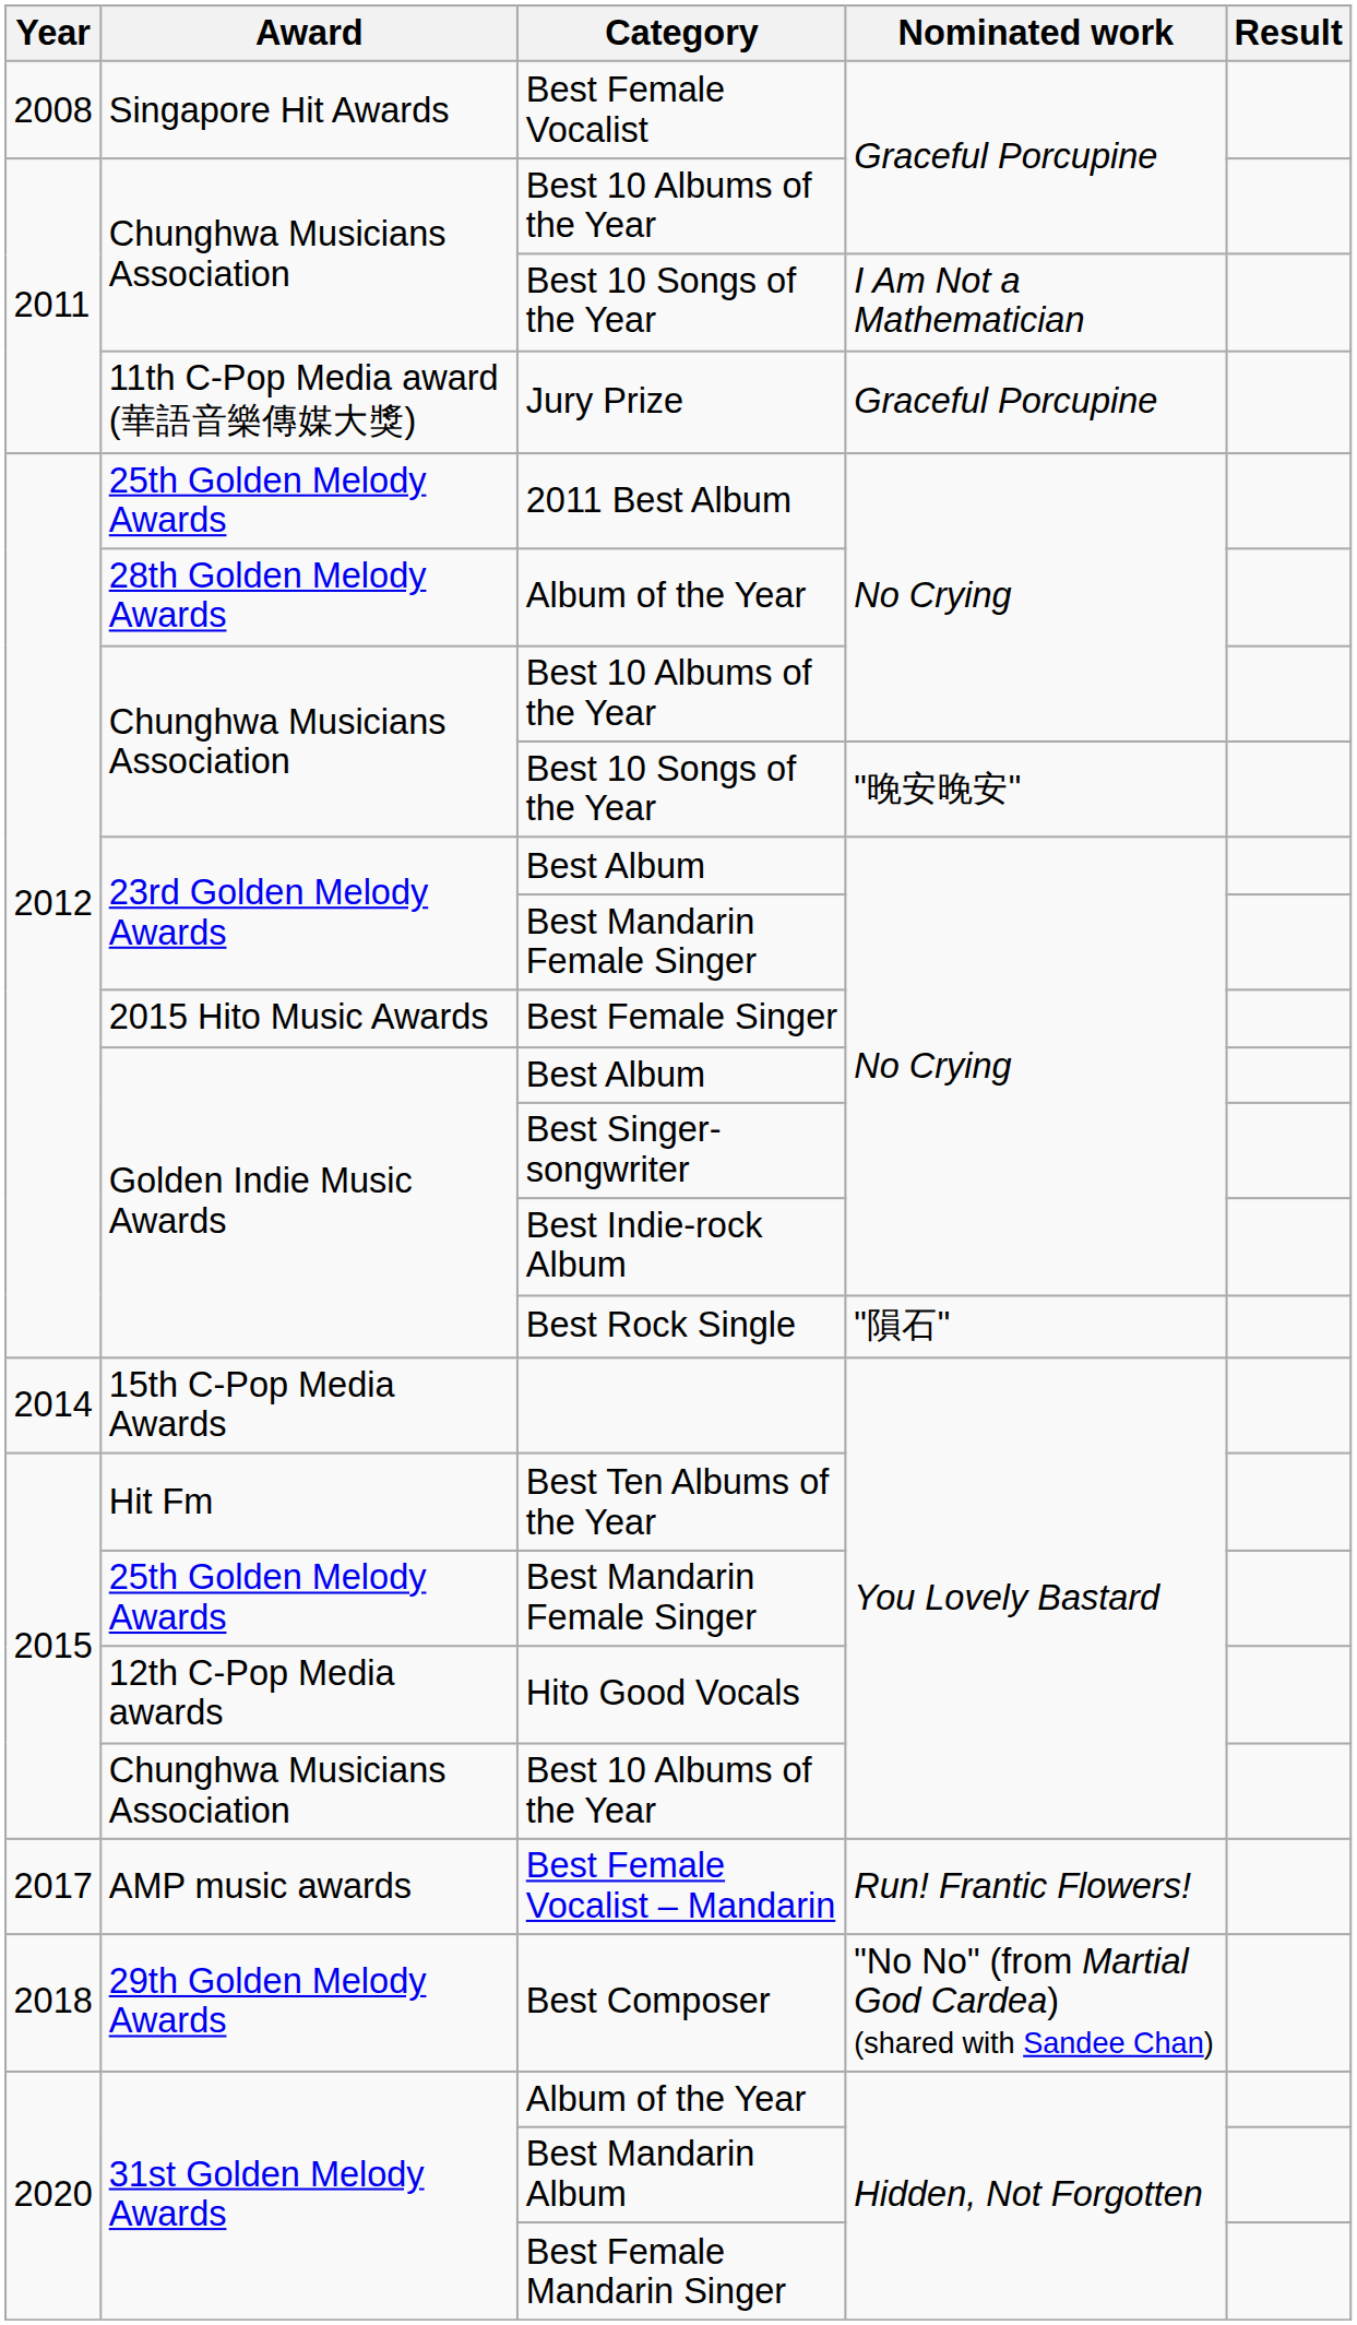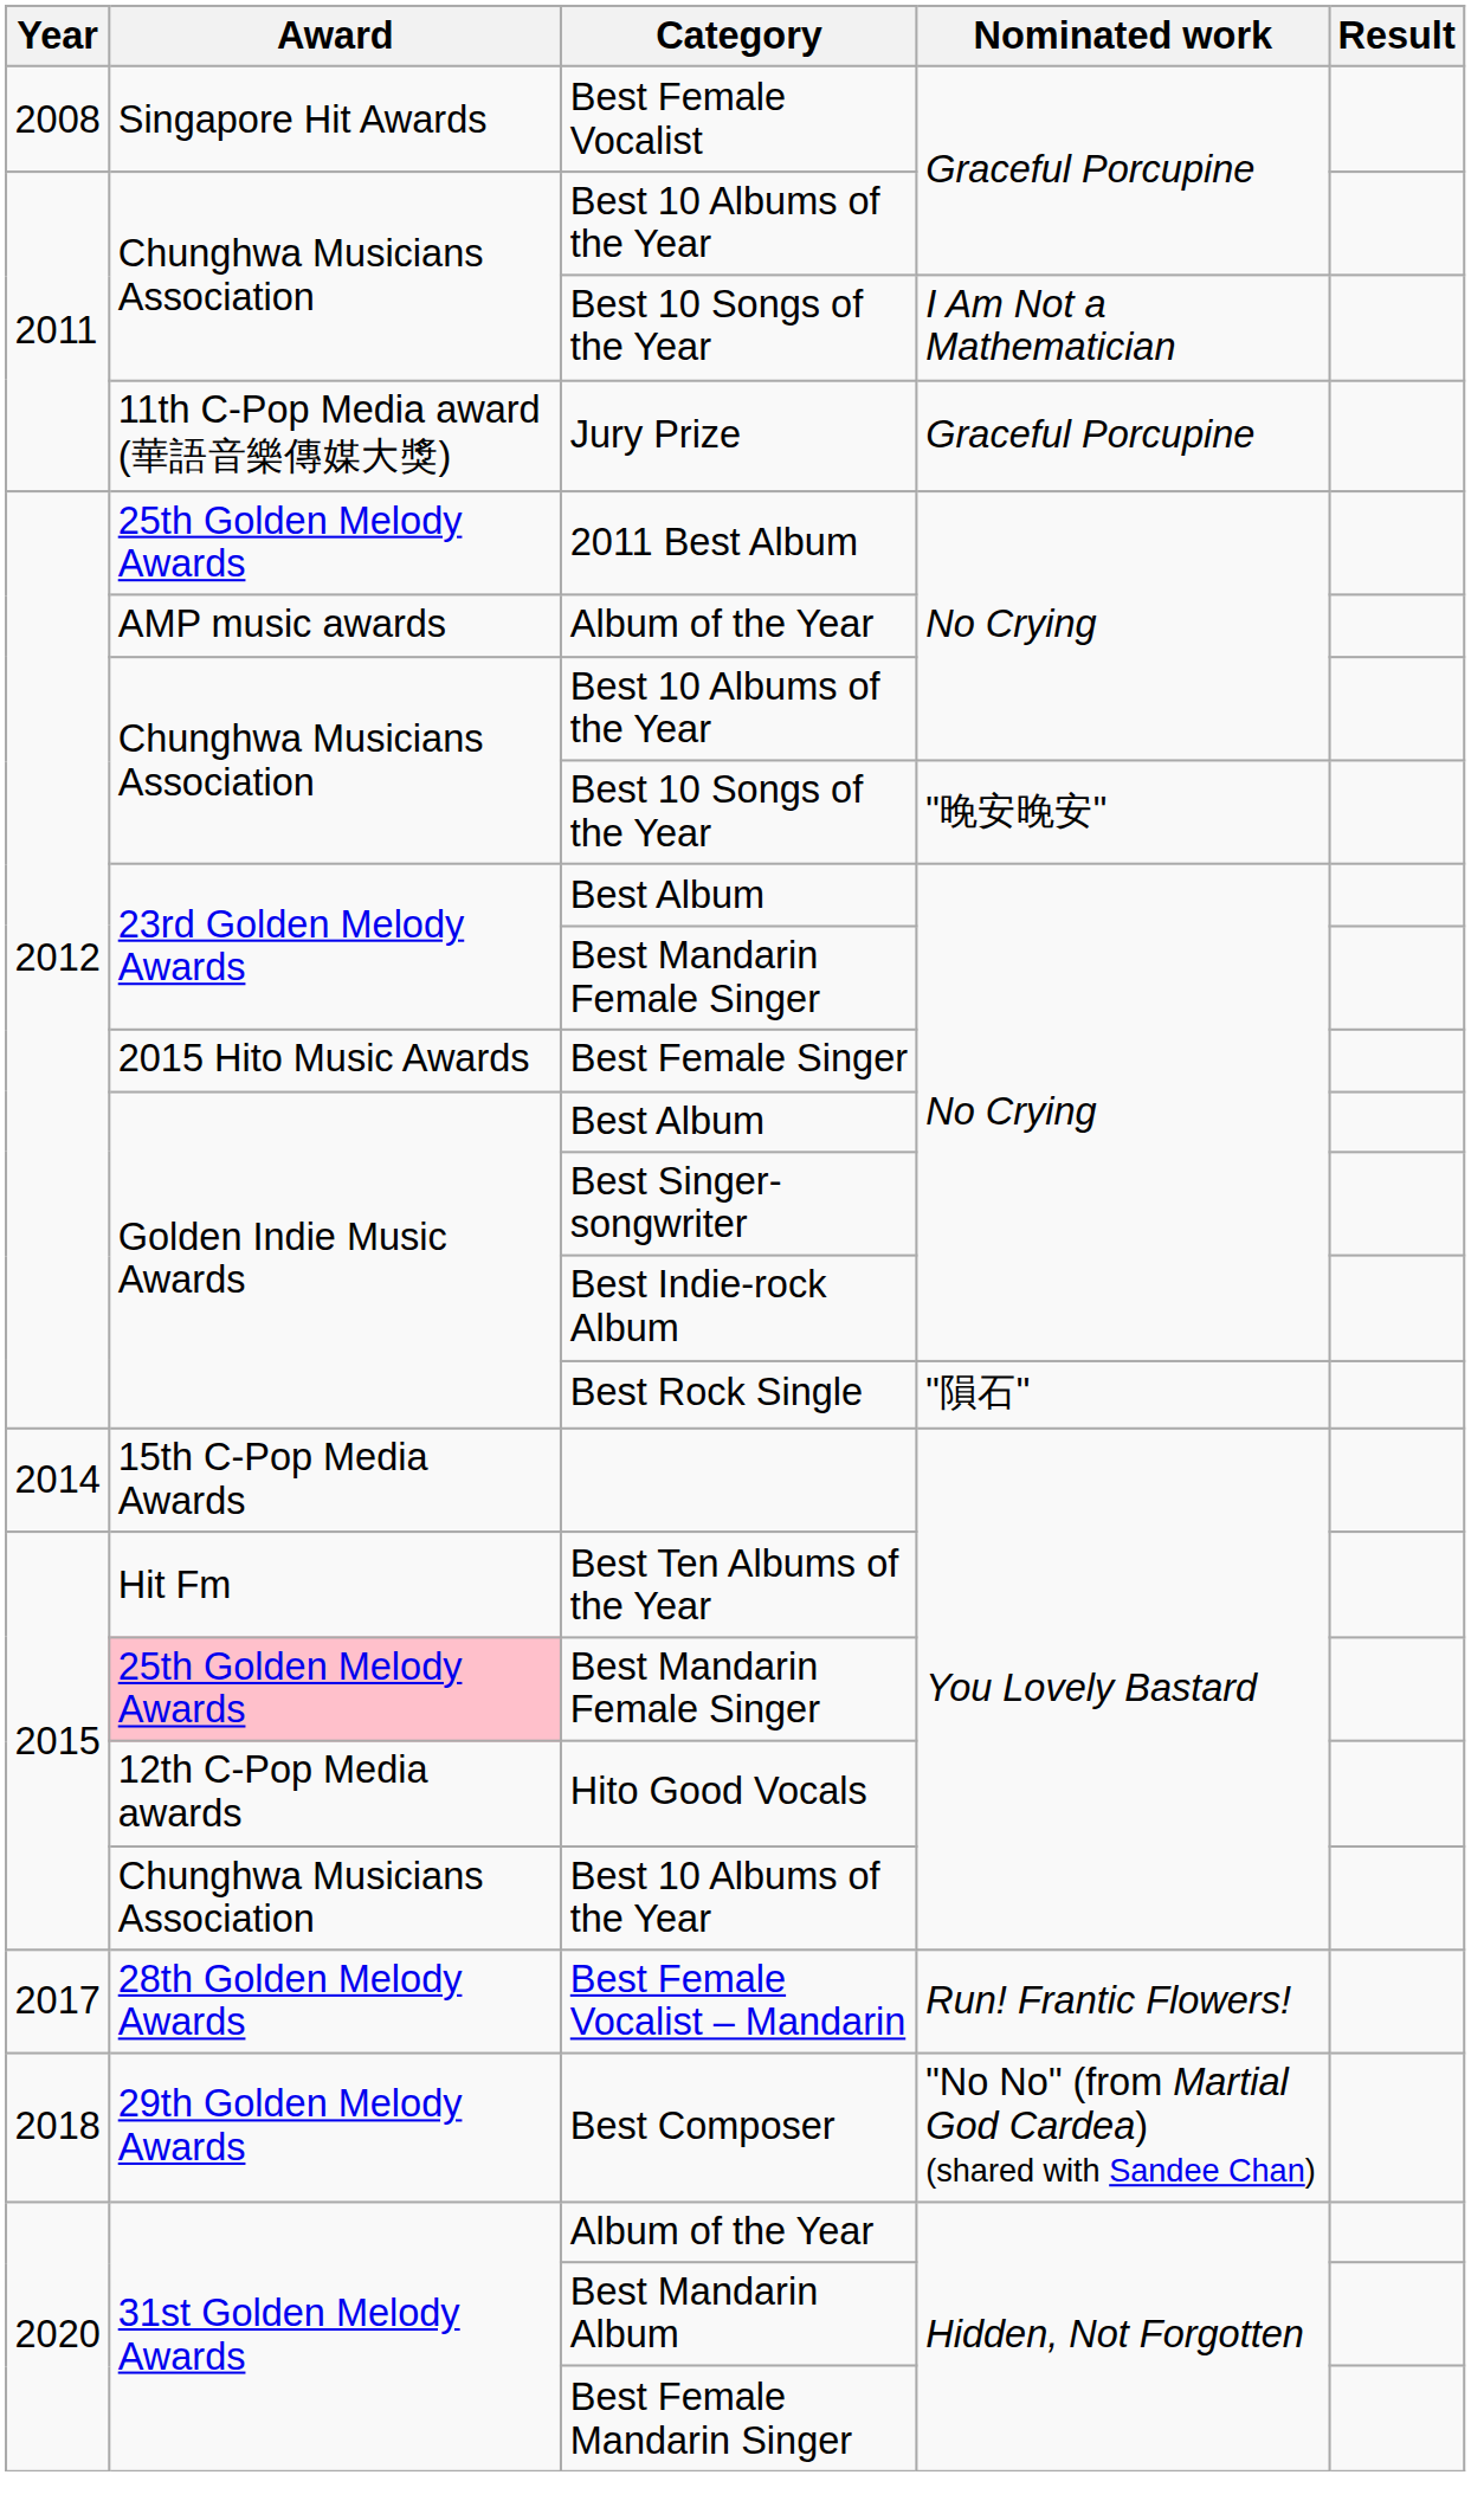Album of the Year / No Crying | Award: 28th Golden Melody Awards -> AMP music awards
Best Mandarin Female Singer / You Lovely Bastard | Award: no background -> pink background
Best Female Vocalist – Mandarin | Award: AMP music awards -> 28th Golden Melody Awards
